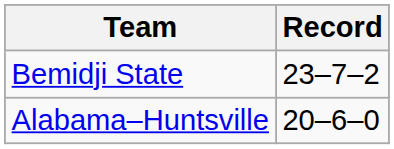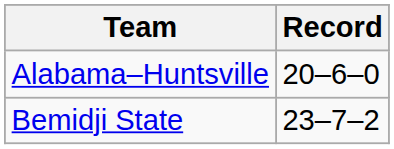rows swapped: Bemidji State <-> Alabama–Huntsville
